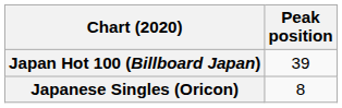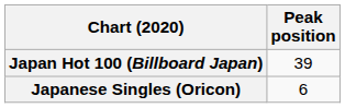Japanese Singles (Oricon) | Peak position: 8 -> 6
